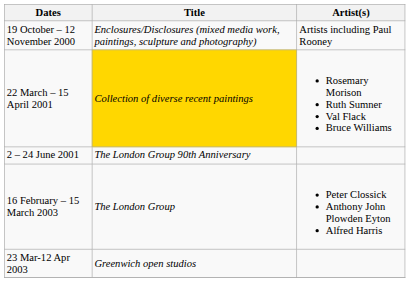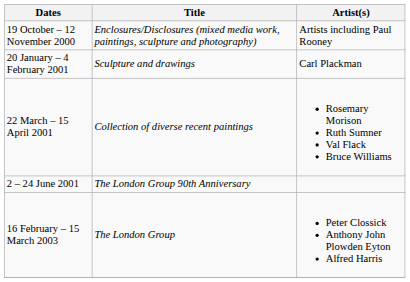+ row: 20 January – 4 February 2001 | Sculpture and drawings | Carl Plackman
22 March – 15 April 2001 | Title: gold background -> no background
- row: 23 Mar-12 Apr 2003 | Greenwich open studios
